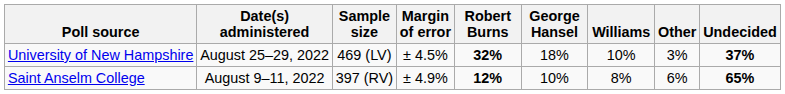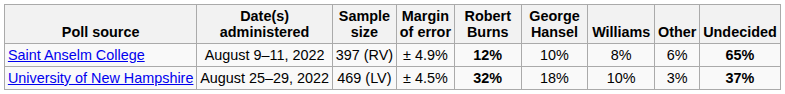rows swapped: University of New Hampshire <-> Saint Anselm College
